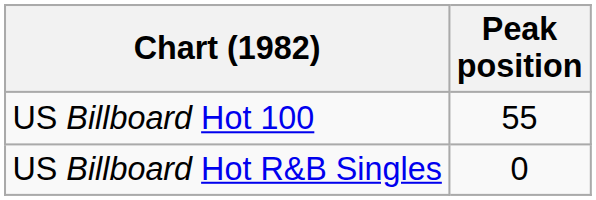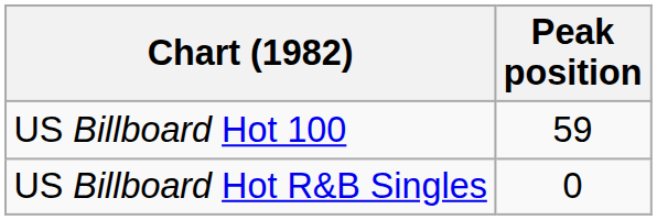US Billboard Hot 100 | Peak position: 55 -> 59
